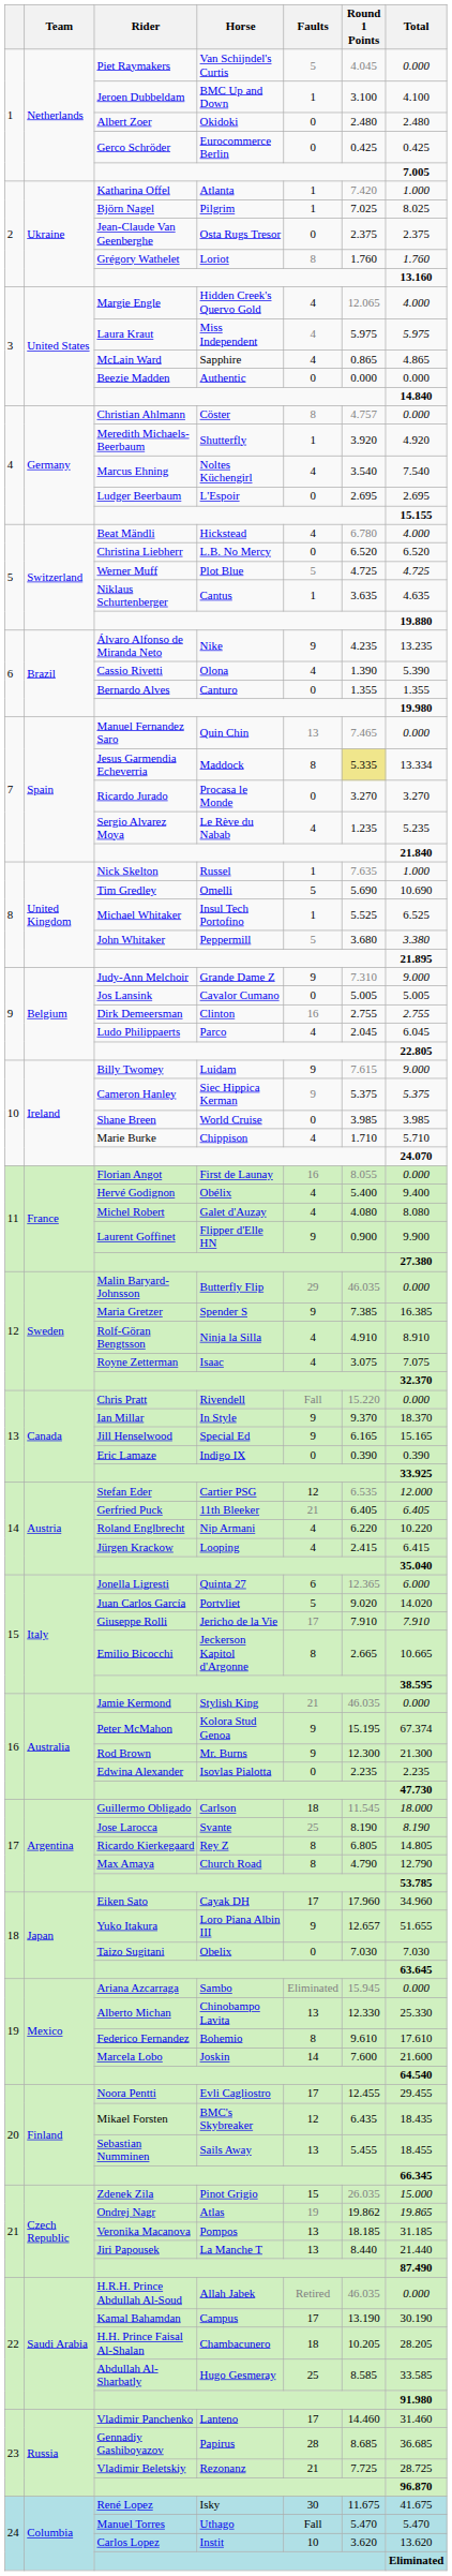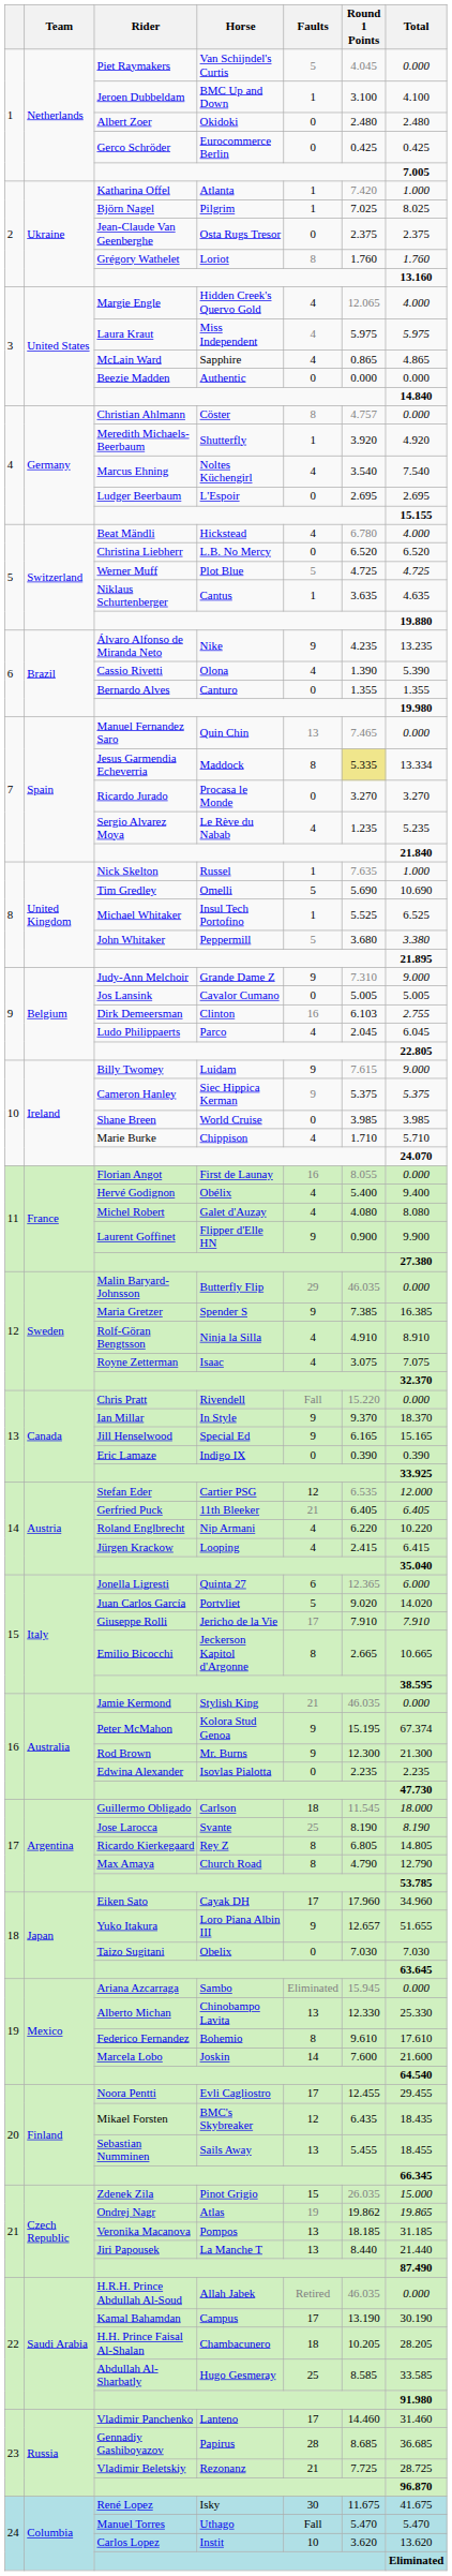Dirk Demeersman | Round 1 Points: 2.755 -> 6.103
